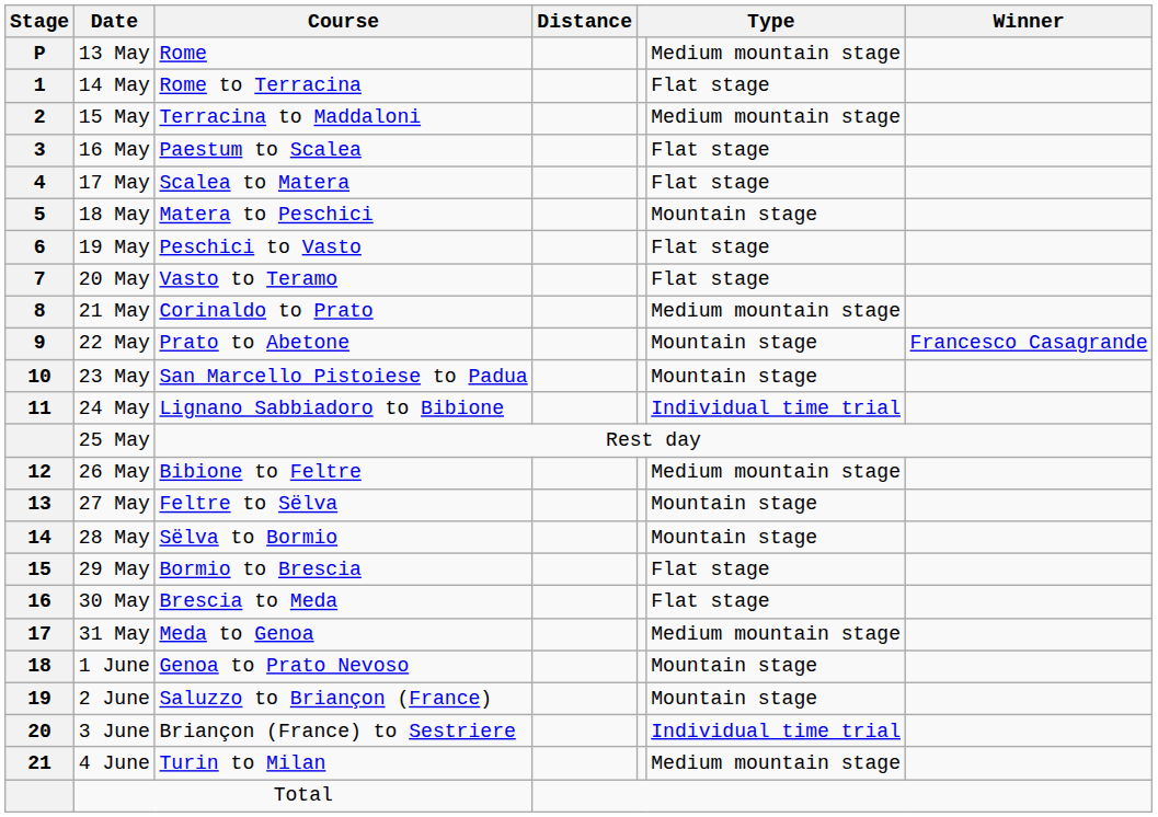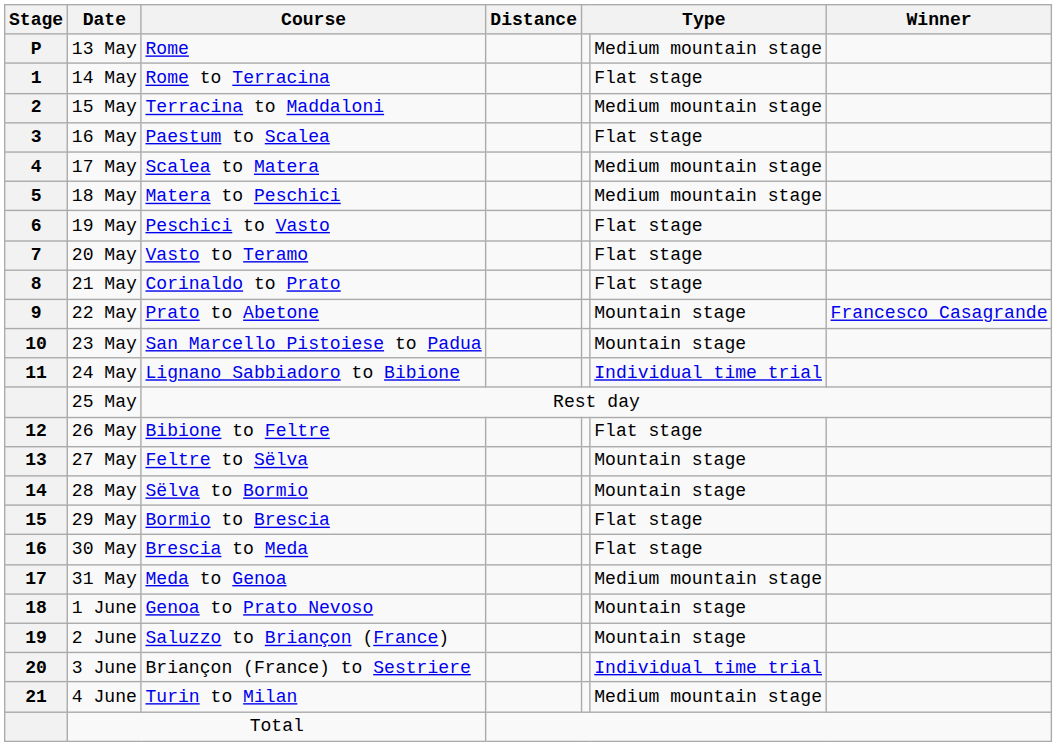17 May | column 6: Flat stage -> Medium mountain stage
18 May | column 6: Mountain stage -> Medium mountain stage
21 May | column 6: Medium mountain stage -> Flat stage
26 May | column 6: Medium mountain stage -> Flat stage
